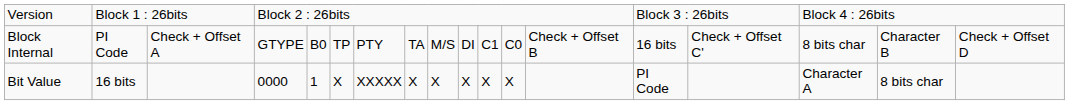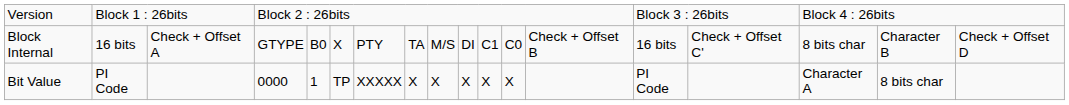Block Internal | column 2: PI Code -> 16 bits
Block Internal | column 6: TP -> X
Bit Value | column 2: 16 bits -> PI Code
Bit Value | column 6: X -> TP
